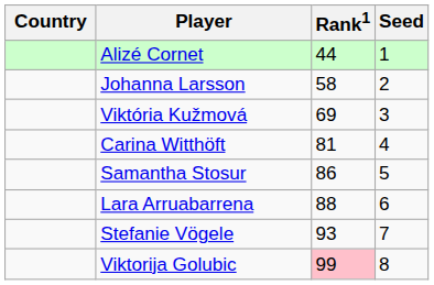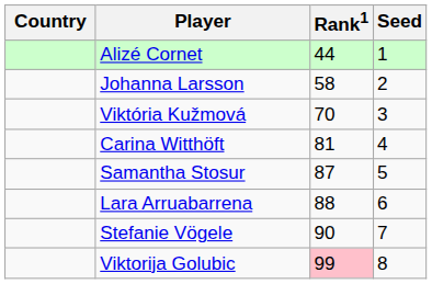Viktória Kužmová | Rank1: 69 -> 70
Samantha Stosur | Rank1: 86 -> 87
Stefanie Vögele | Rank1: 93 -> 90
